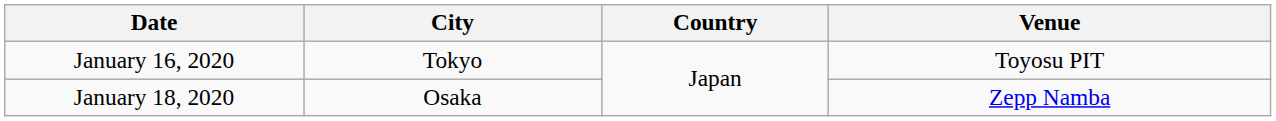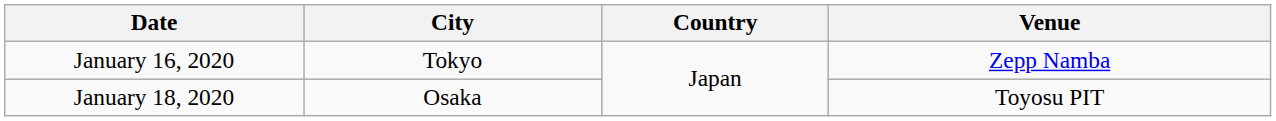January 16, 2020 | Venue: Toyosu PIT -> Zepp Namba
January 18, 2020 | Venue: Zepp Namba -> Toyosu PIT
